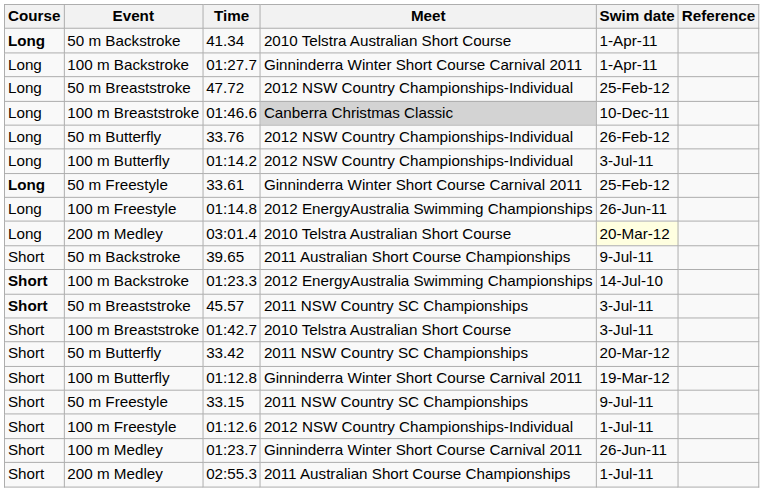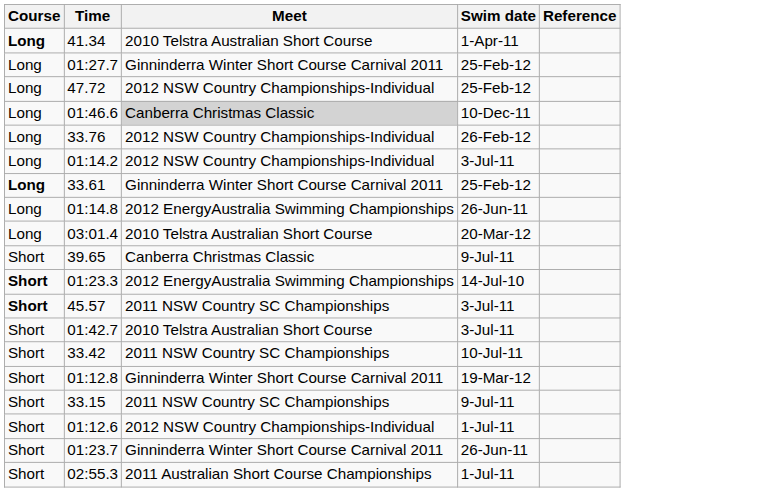- column: Event | 50 m Backstroke | 100 m Backstroke | 50 m Breaststroke | 100 m Breaststroke | 50 m Butterfly | 100 m Butterfly | 50 m Freestyle | 100 m Freestyle | 200 m Medley | 50 m Backstroke | 100 m Backstroke | 50 m Breaststroke | 100 m Breaststroke | 50 m Butterfly | 100 m Butterfly | 50 m Freestyle | 100 m Freestyle | 100 m Medley | 200 m Medley
01:27.7 | Swim date: 1-Apr-11 -> 25-Feb-12
03:01.4 | Swim date: lightyellow background -> no background
39.65 | Meet: 2011 Australian Short Course Championships -> Canberra Christmas Classic
33.42 | Swim date: 20-Mar-12 -> 10-Jul-11
